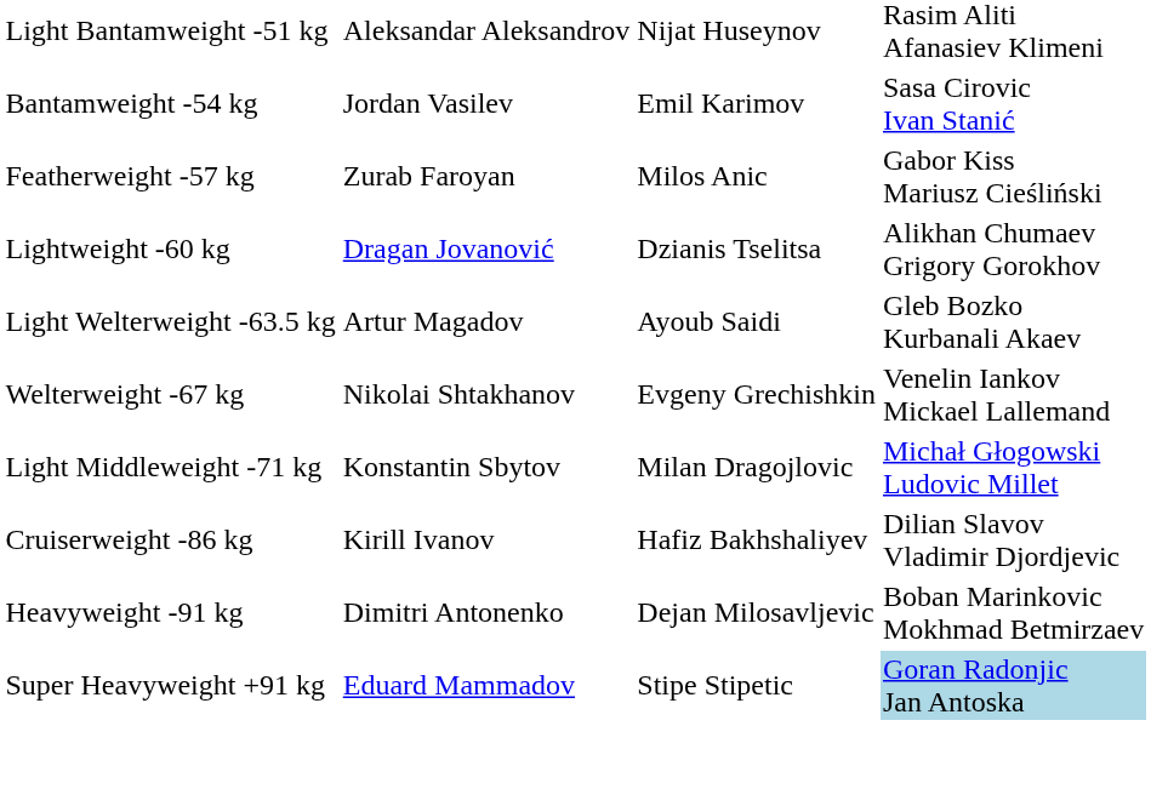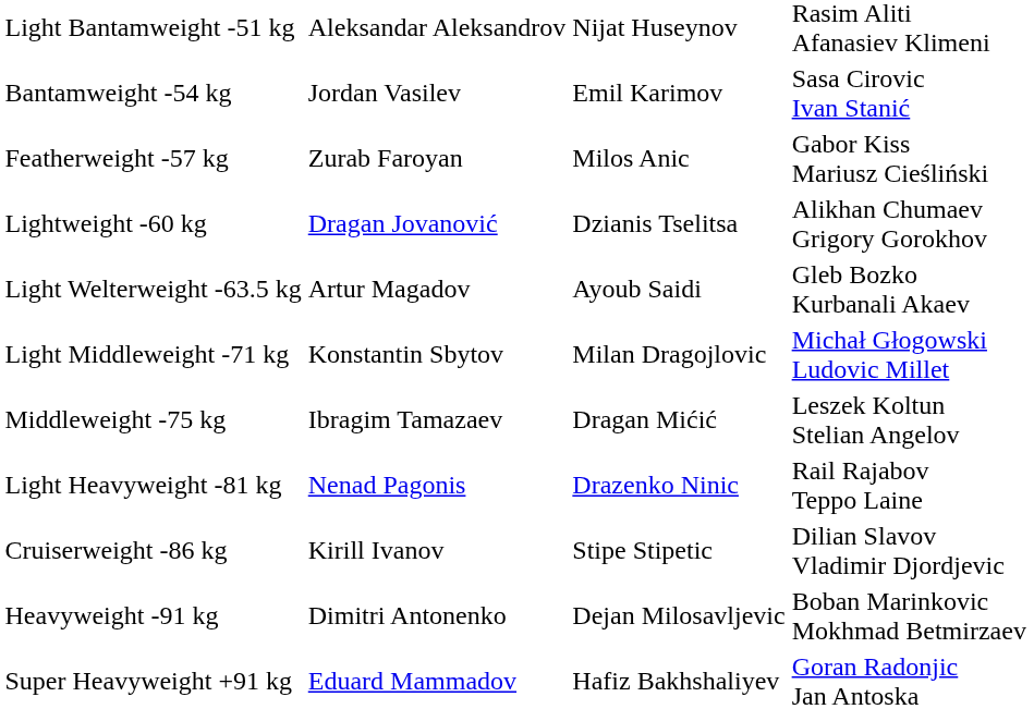- row: Welterweight -67 kg | Nikolai Shtakhanov | Evgeny Grechishkin | Venelin Iankov Mickael Lallemand
+ row: Middleweight -75 kg | Ibragim Tamazaev | Dragan Mićić | Leszek Koltun Stelian Angelov
+ row: Light Heavyweight -81 kg | Nenad Pagonis | Drazenko Ninic | Rail Rajabov Teppo Laine
Cruiserweight -86 kg | column 3: Hafiz Bakhshaliyev -> Stipe Stipetic
Super Heavyweight +91 kg | column 3: Stipe Stipetic -> Hafiz Bakhshaliyev
Super Heavyweight +91 kg | column 4: lightblue background -> no background
